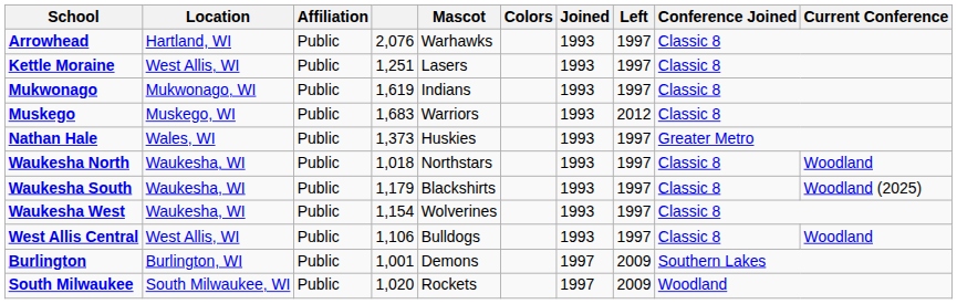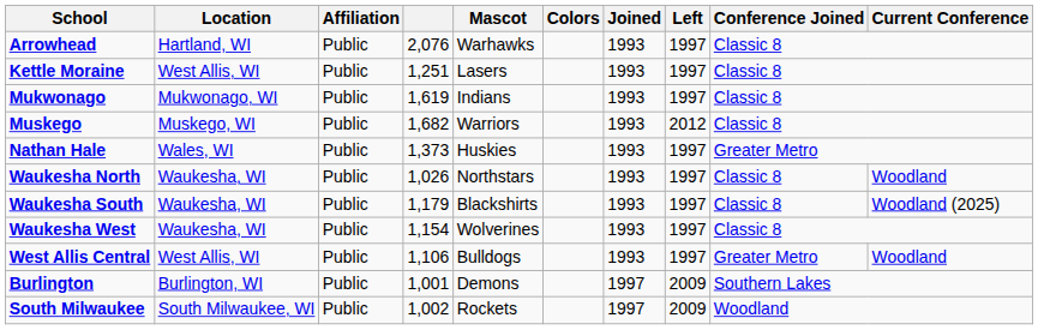Muskego | column 4: 1,683 -> 1,682
Waukesha North | column 4: 1,018 -> 1,026
West Allis Central | Conference Joined: Classic 8 -> Greater Metro
South Milwaukee | column 4: 1,020 -> 1,002
